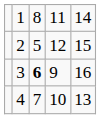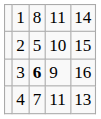2 | column 4: 12 -> 10
4 | column 4: 10 -> 11
